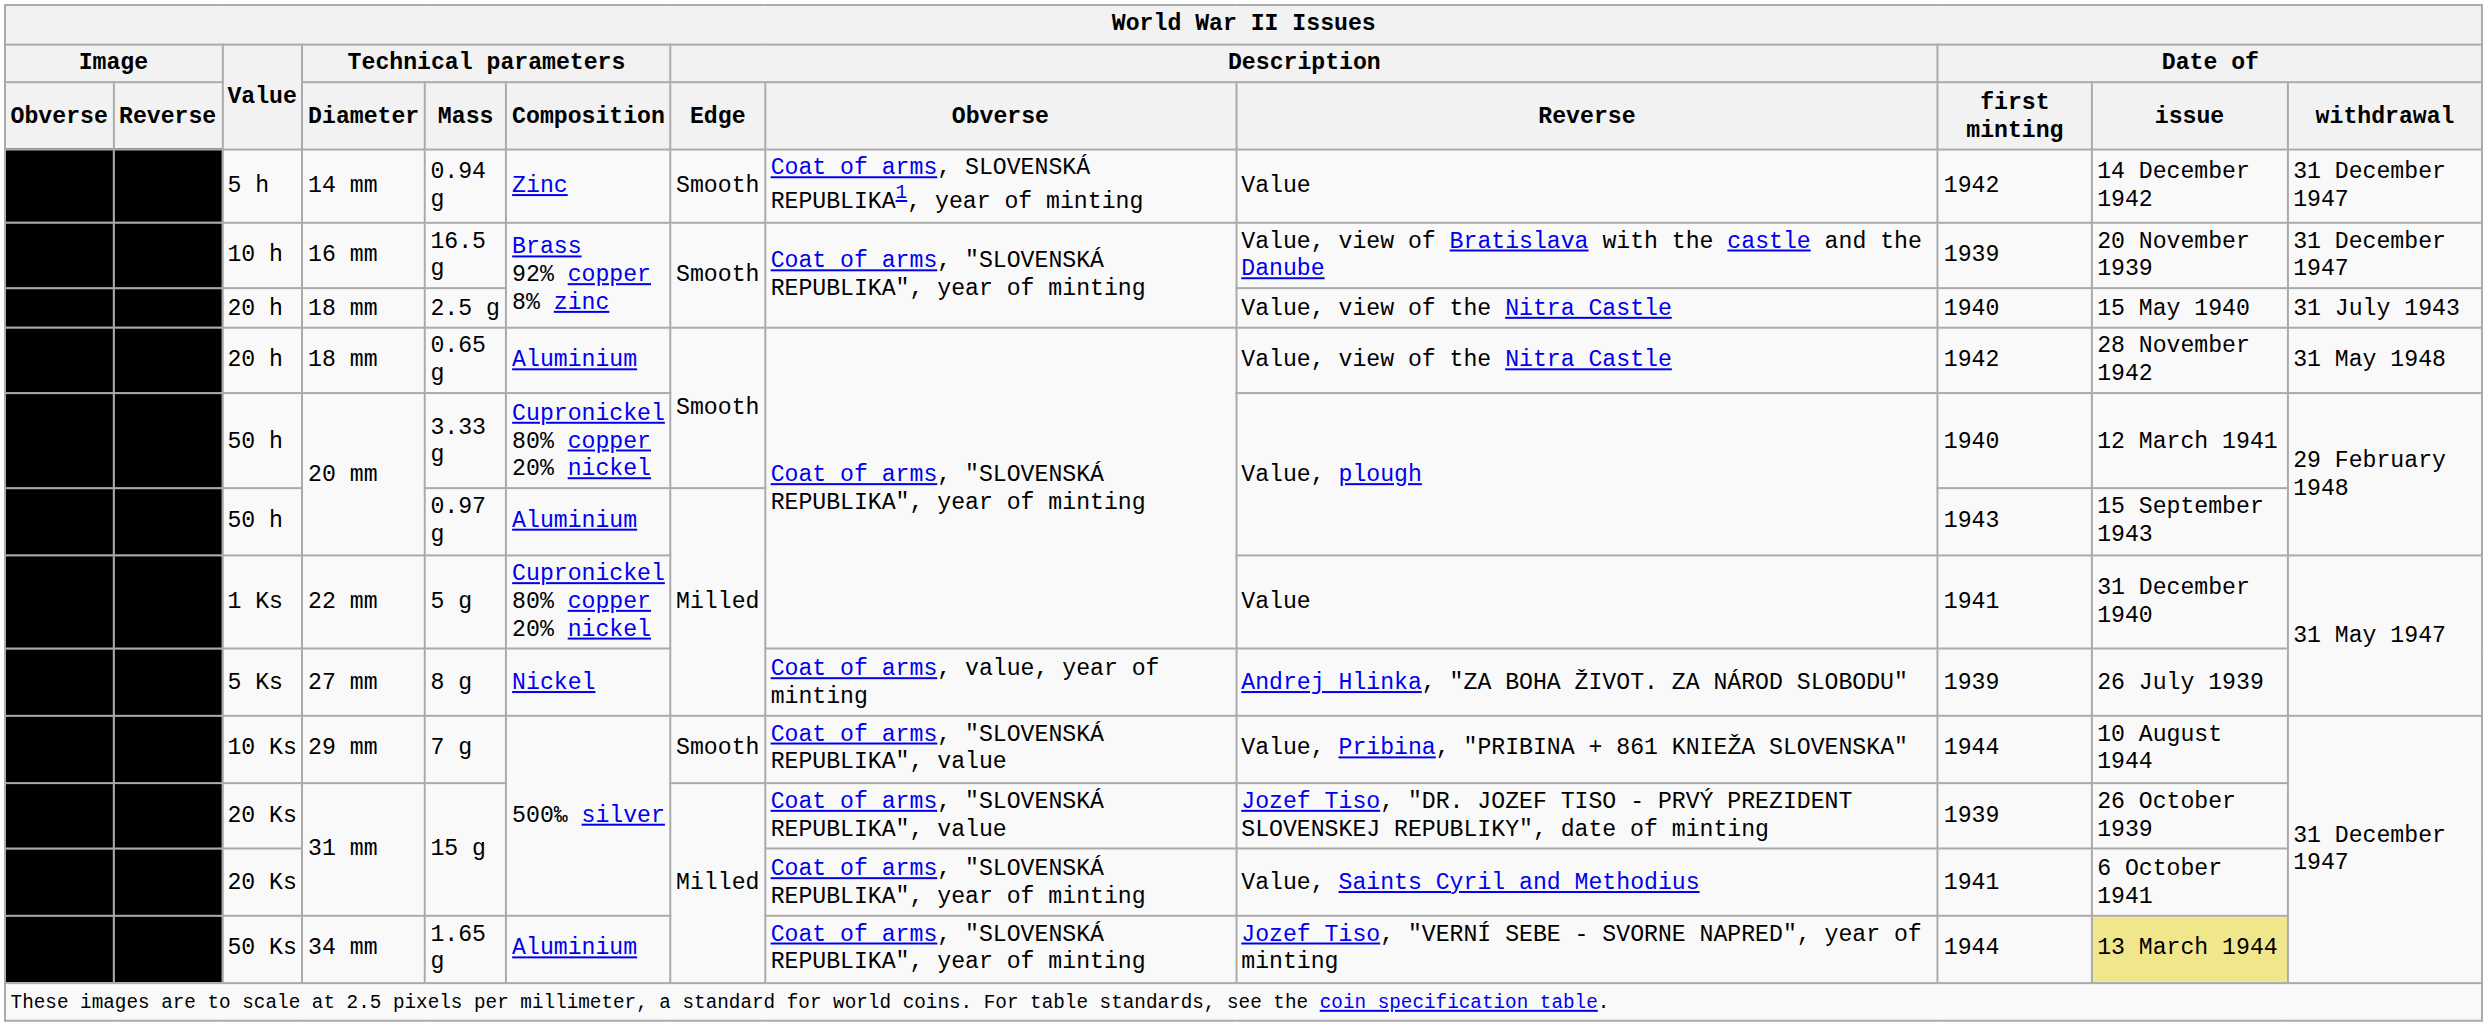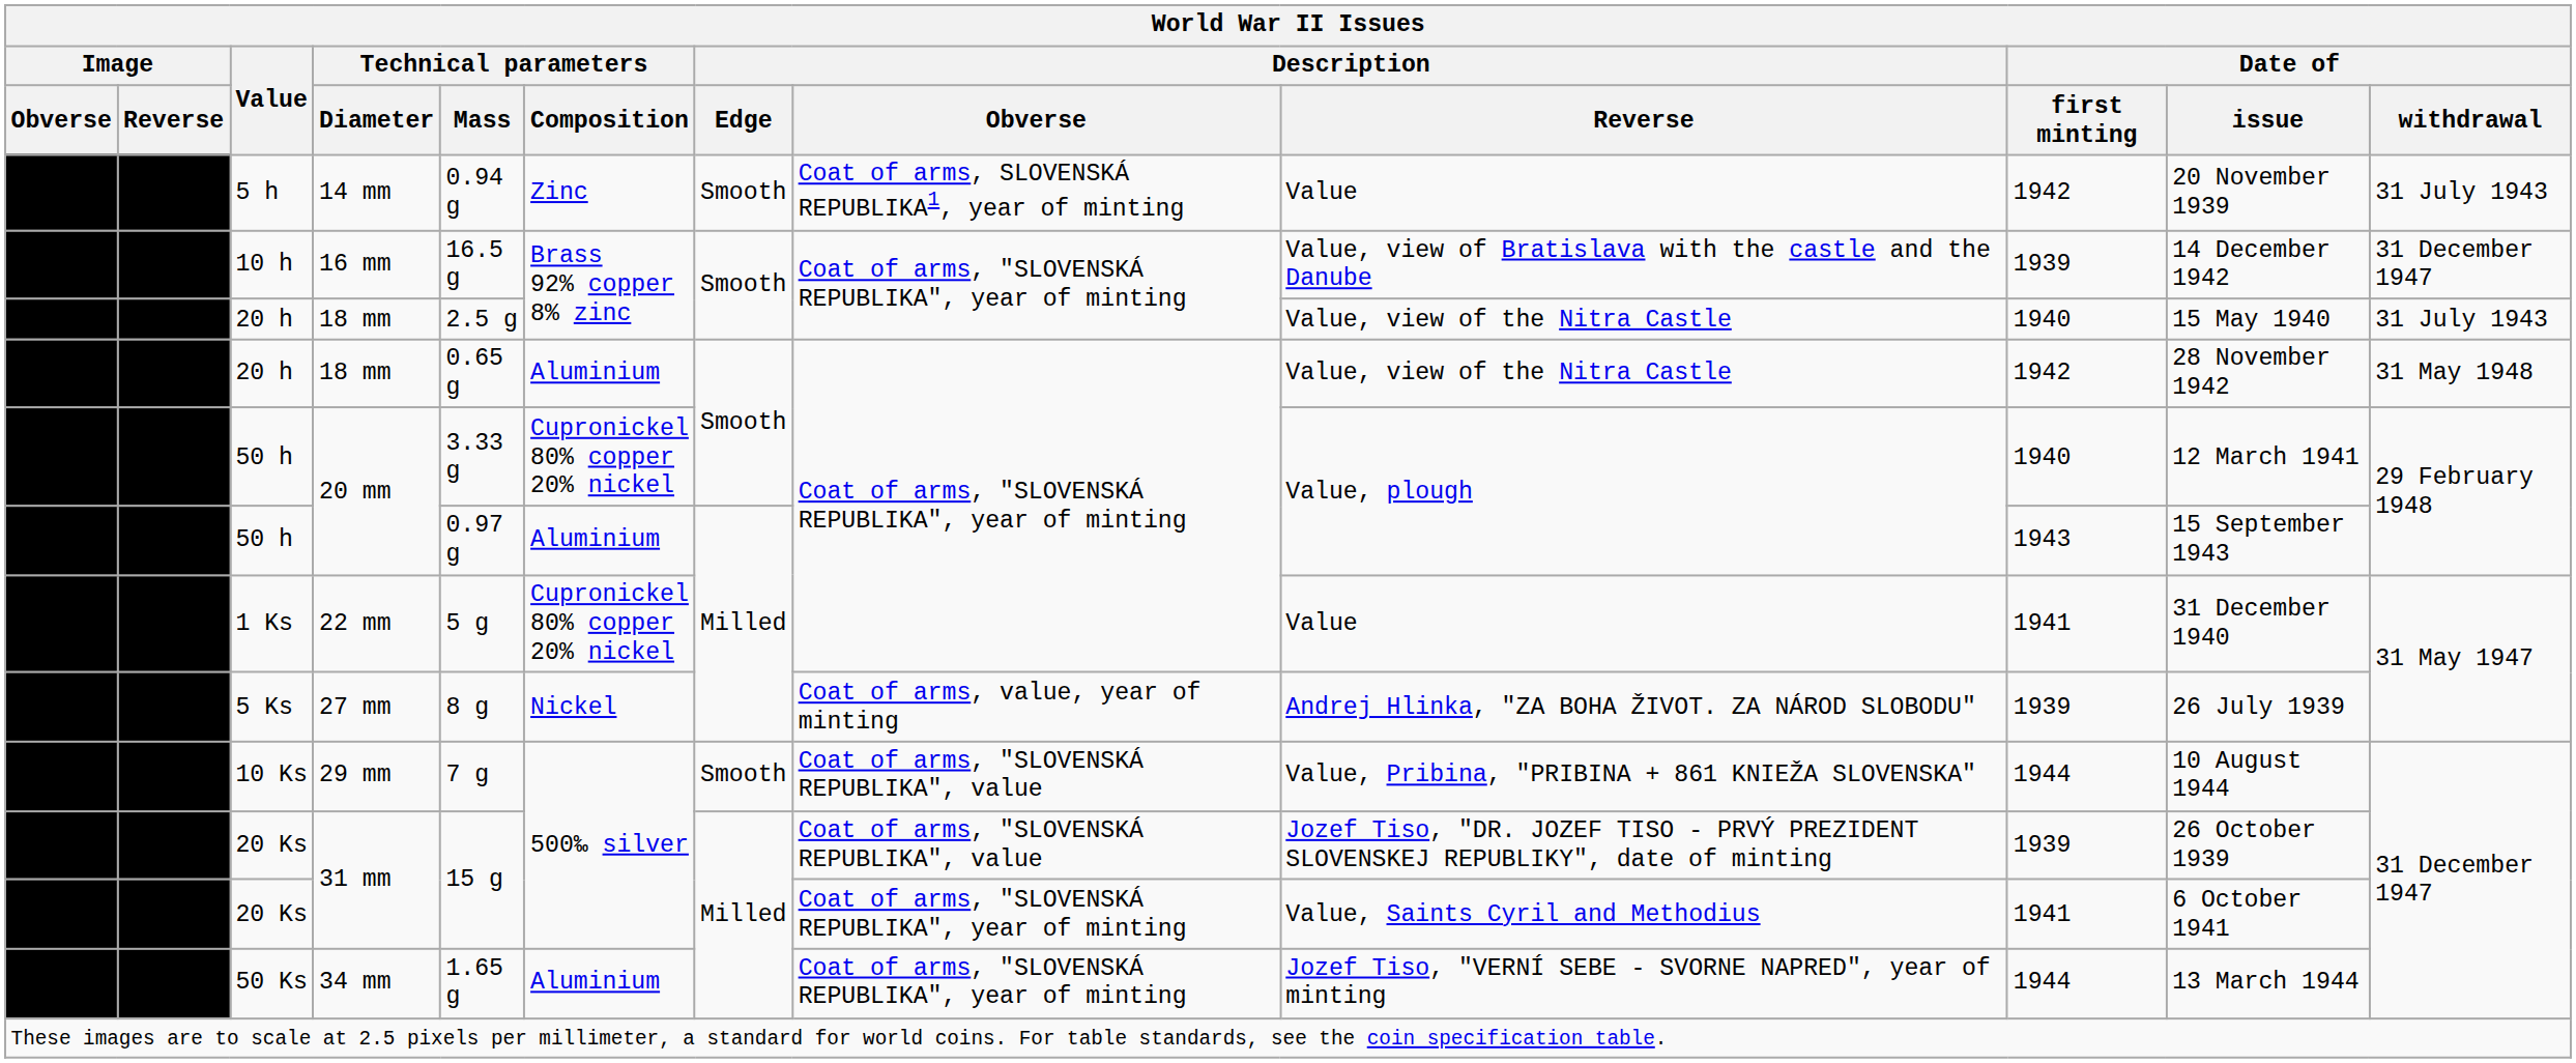5 h | Date of / issue: 14 December 1942 -> 20 November 1939
5 h | Date of / withdrawal: 31 December 1947 -> 31 July 1943
10 h | Date of / issue: 20 November 1939 -> 14 December 1942
50 Ks | Date of / issue: khaki background -> no background
